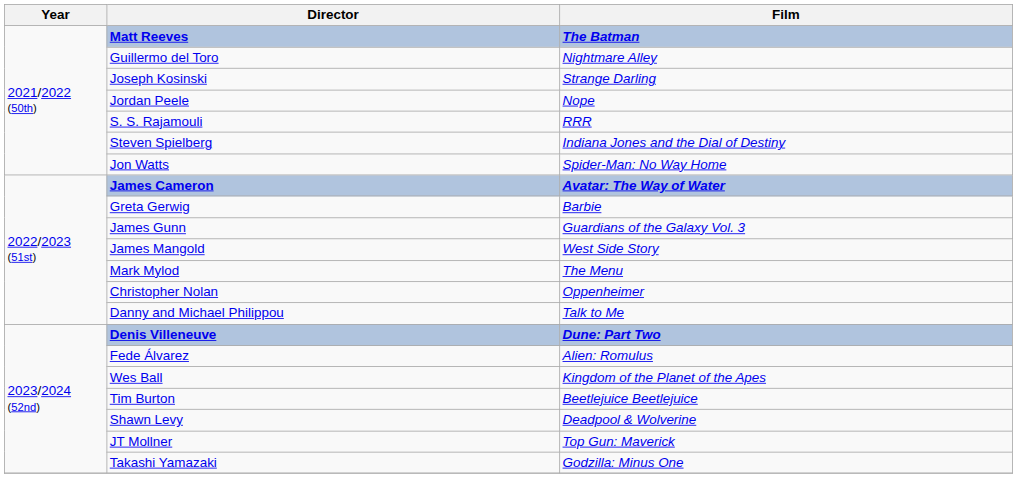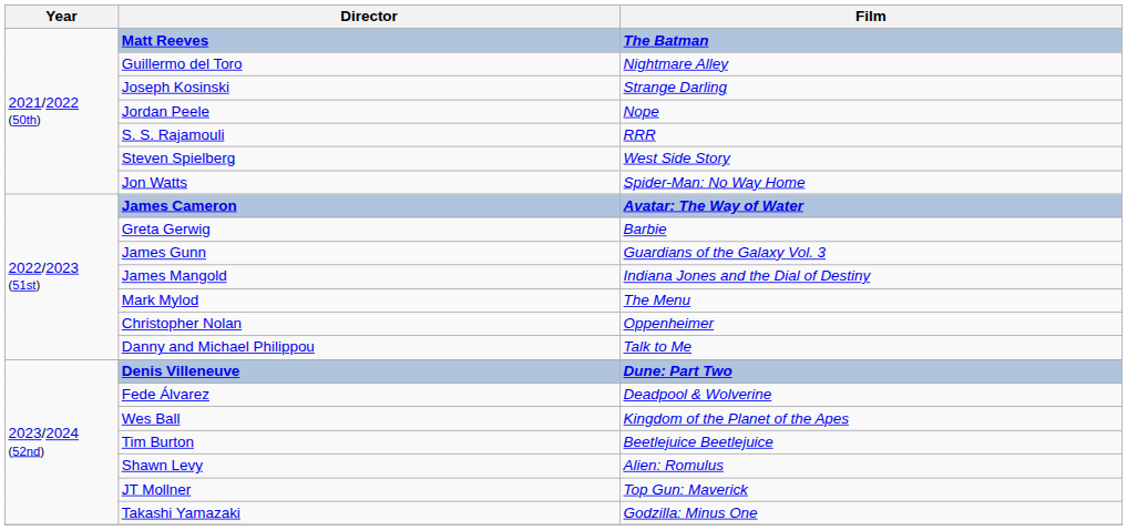Steven Spielberg | Film: Indiana Jones and the Dial of Destiny -> West Side Story
James Mangold | Film: West Side Story -> Indiana Jones and the Dial of Destiny
Fede Álvarez | Film: Alien: Romulus -> Deadpool & Wolverine
Shawn Levy | Film: Deadpool & Wolverine -> Alien: Romulus
